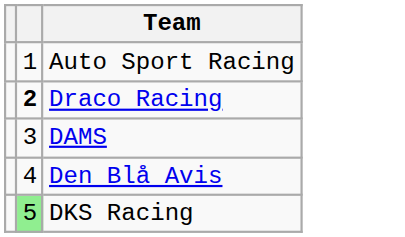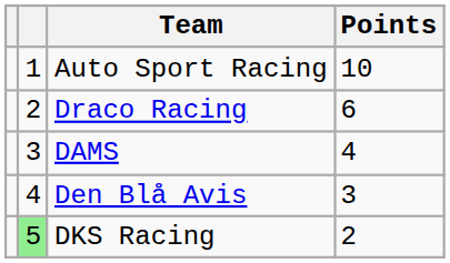+ column: Points | 10 | 6 | 4 | 3 | 2
Draco Racing | column 2: bold -> normal
